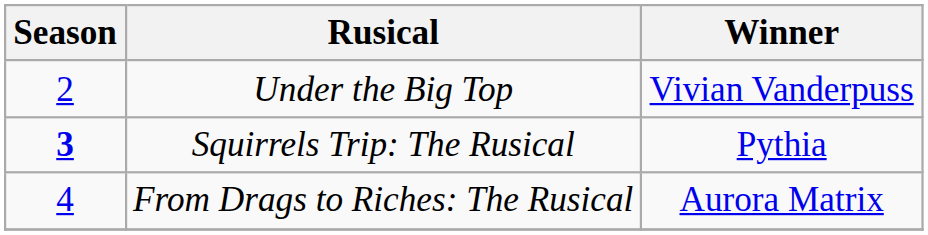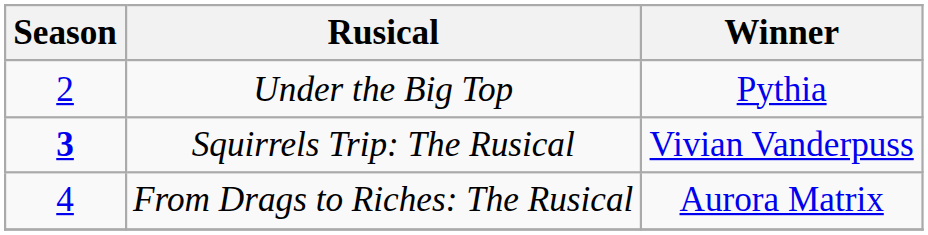Under the Big Top | Winner: Vivian Vanderpuss -> Pythia
Squirrels Trip: The Rusical | Winner: Pythia -> Vivian Vanderpuss
